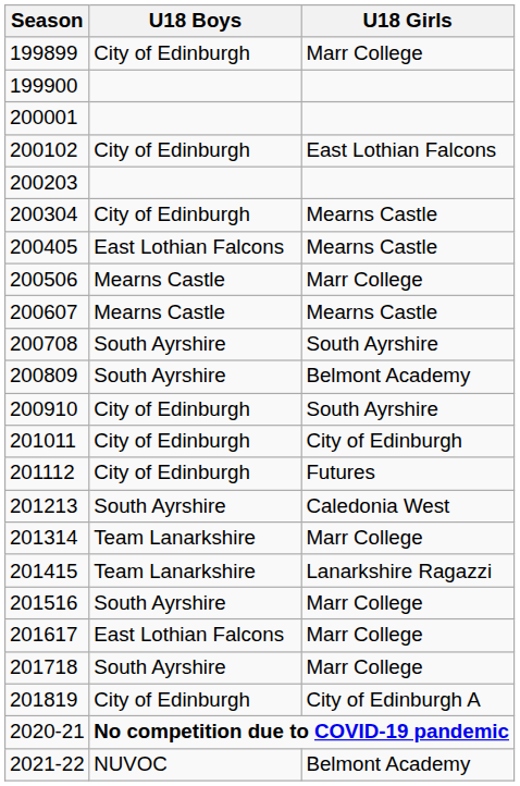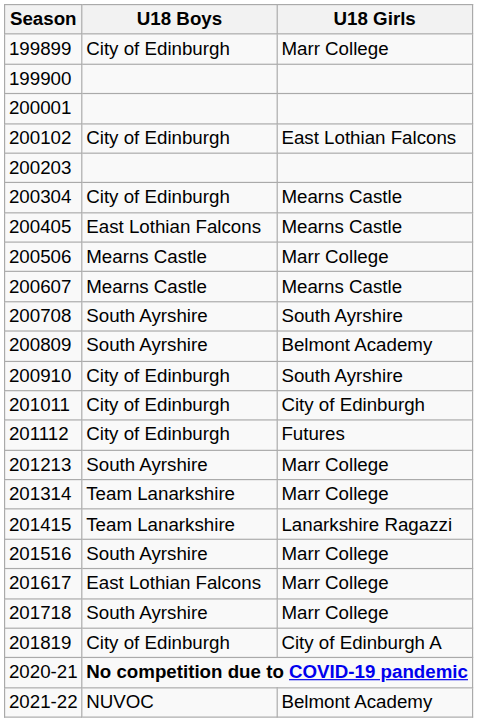201213 | U18 Girls: Caledonia West -> Marr College
